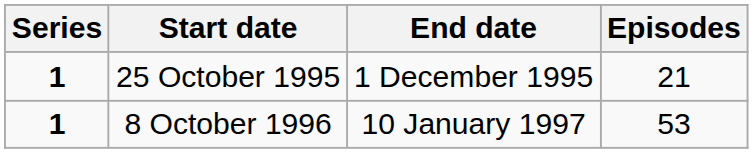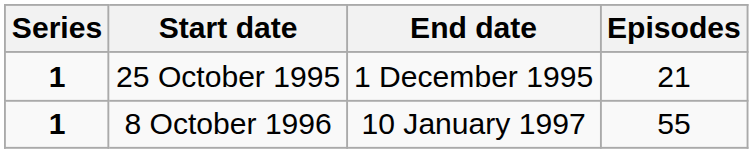8 October 1996 | Episodes: 53 -> 55
